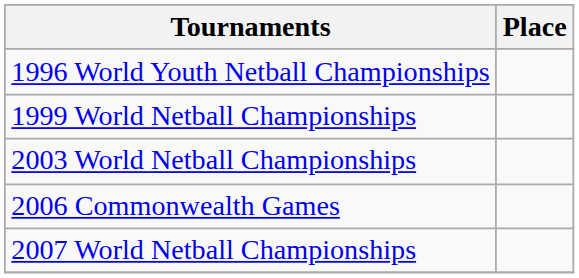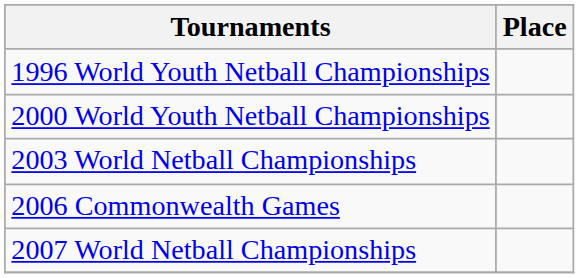- row: 1999 World Netball Championships
+ row: 2000 World Youth Netball Championships
